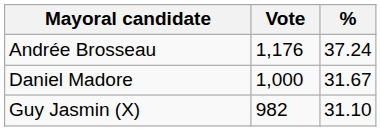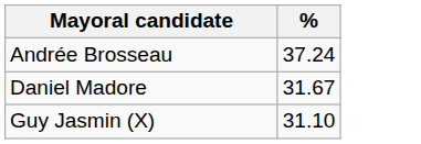- column: Vote | 1,176 | 1,000 | 982
